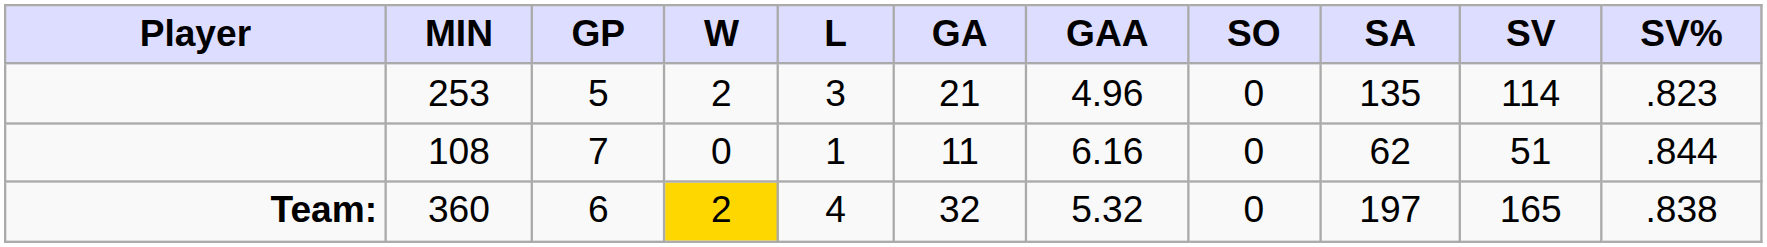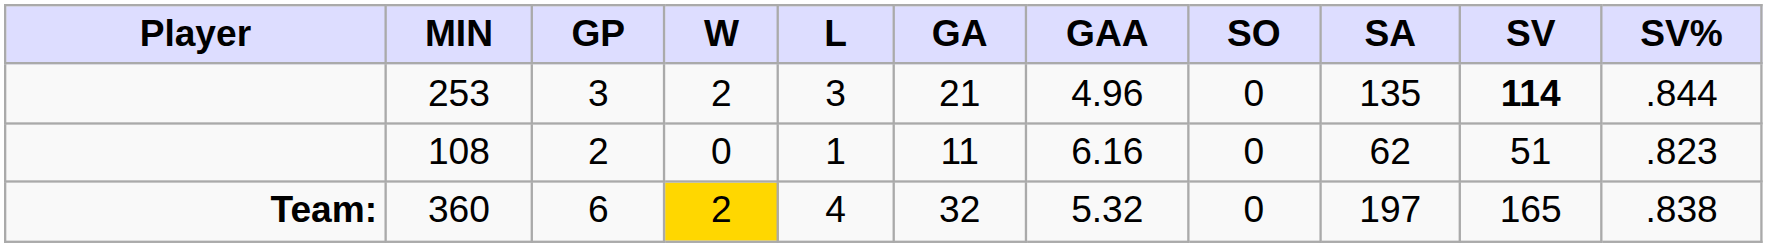253 | GP: 5 -> 3
253 | SV: normal -> bold
253 | SV%: .823 -> .844
108 | GP: 7 -> 2
108 | SV%: .844 -> .823
